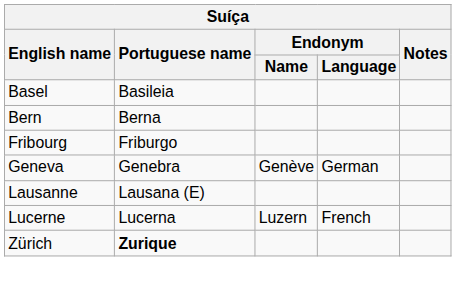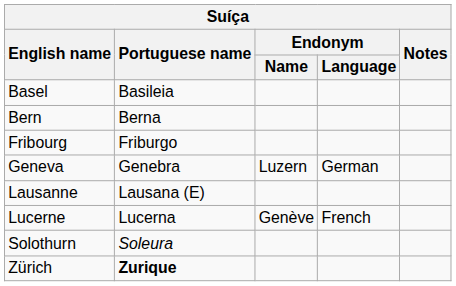Geneva | Endonym / Name: Genève -> Luzern
Lucerne | Endonym / Name: Luzern -> Genève
+ row: Solothurn | Soleura
